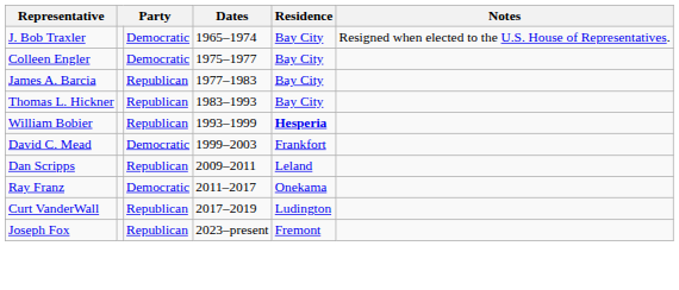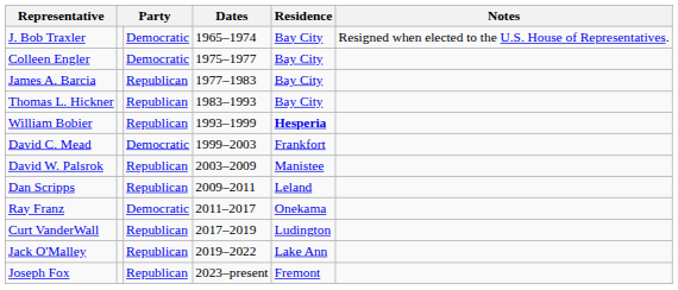+ row: David W. Palsrok | Republican | 2003–2009 | Manistee
+ row: Jack O'Malley | Republican | 2019–2022 | Lake Ann
